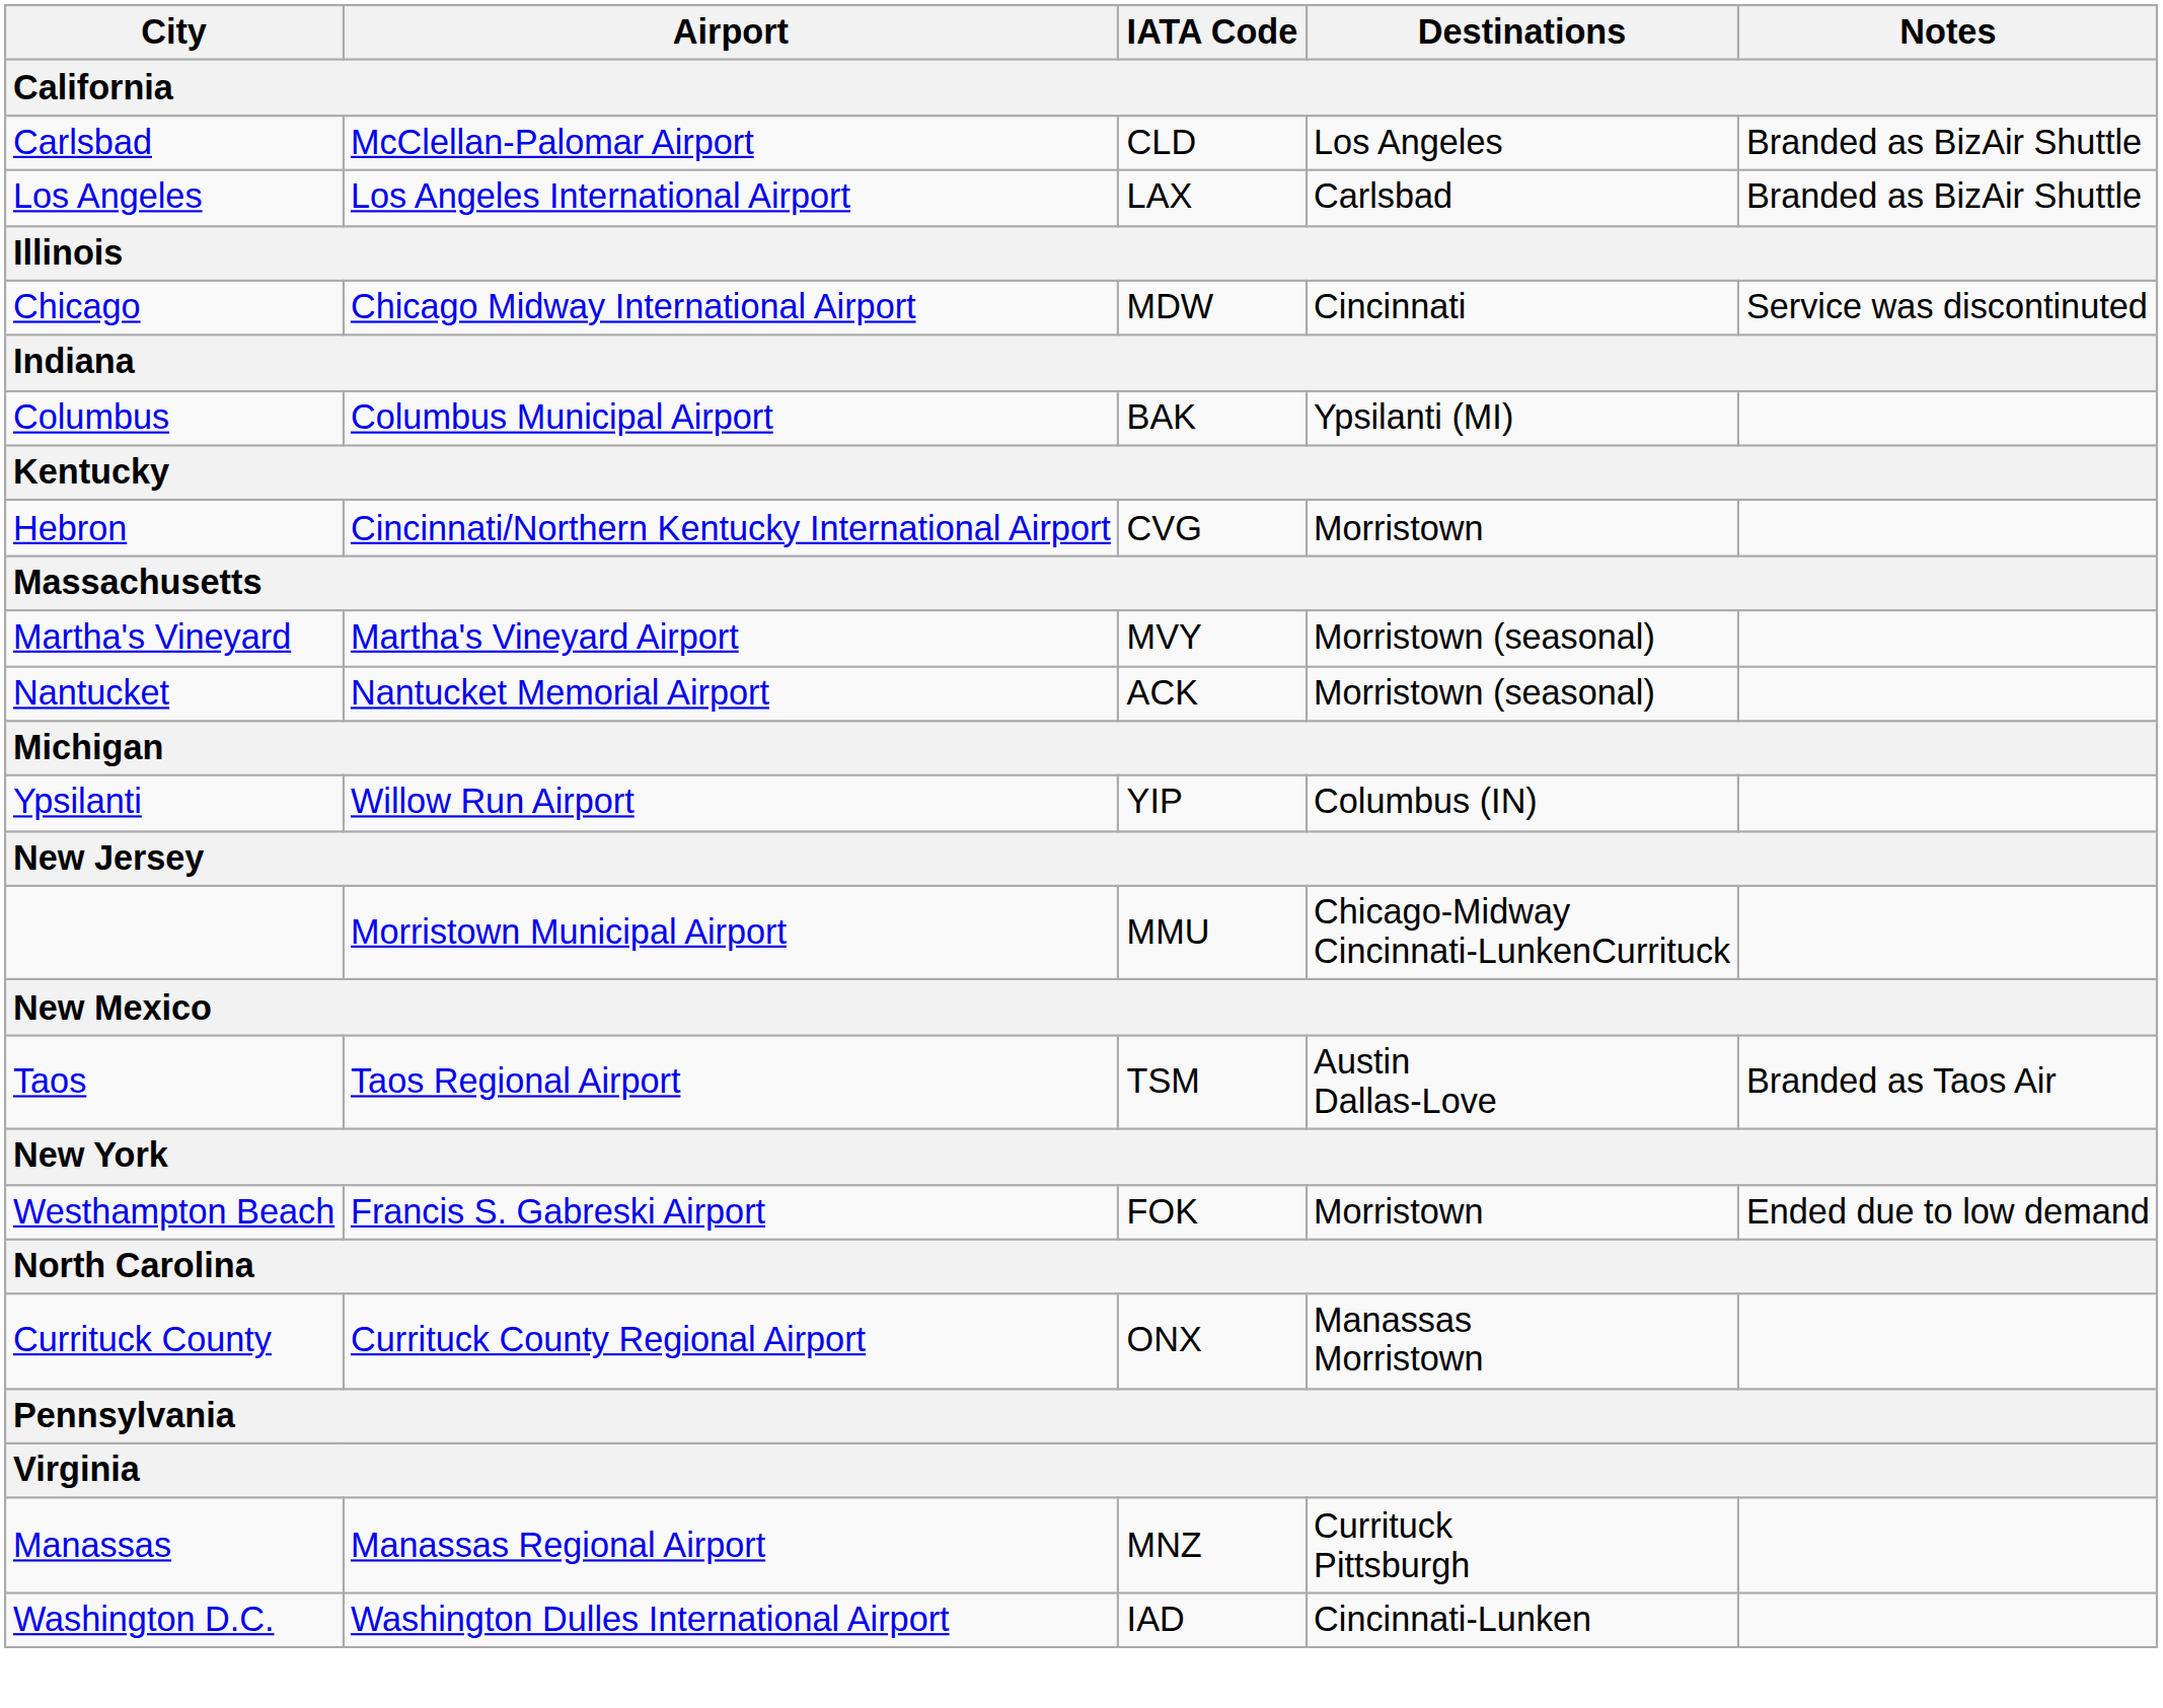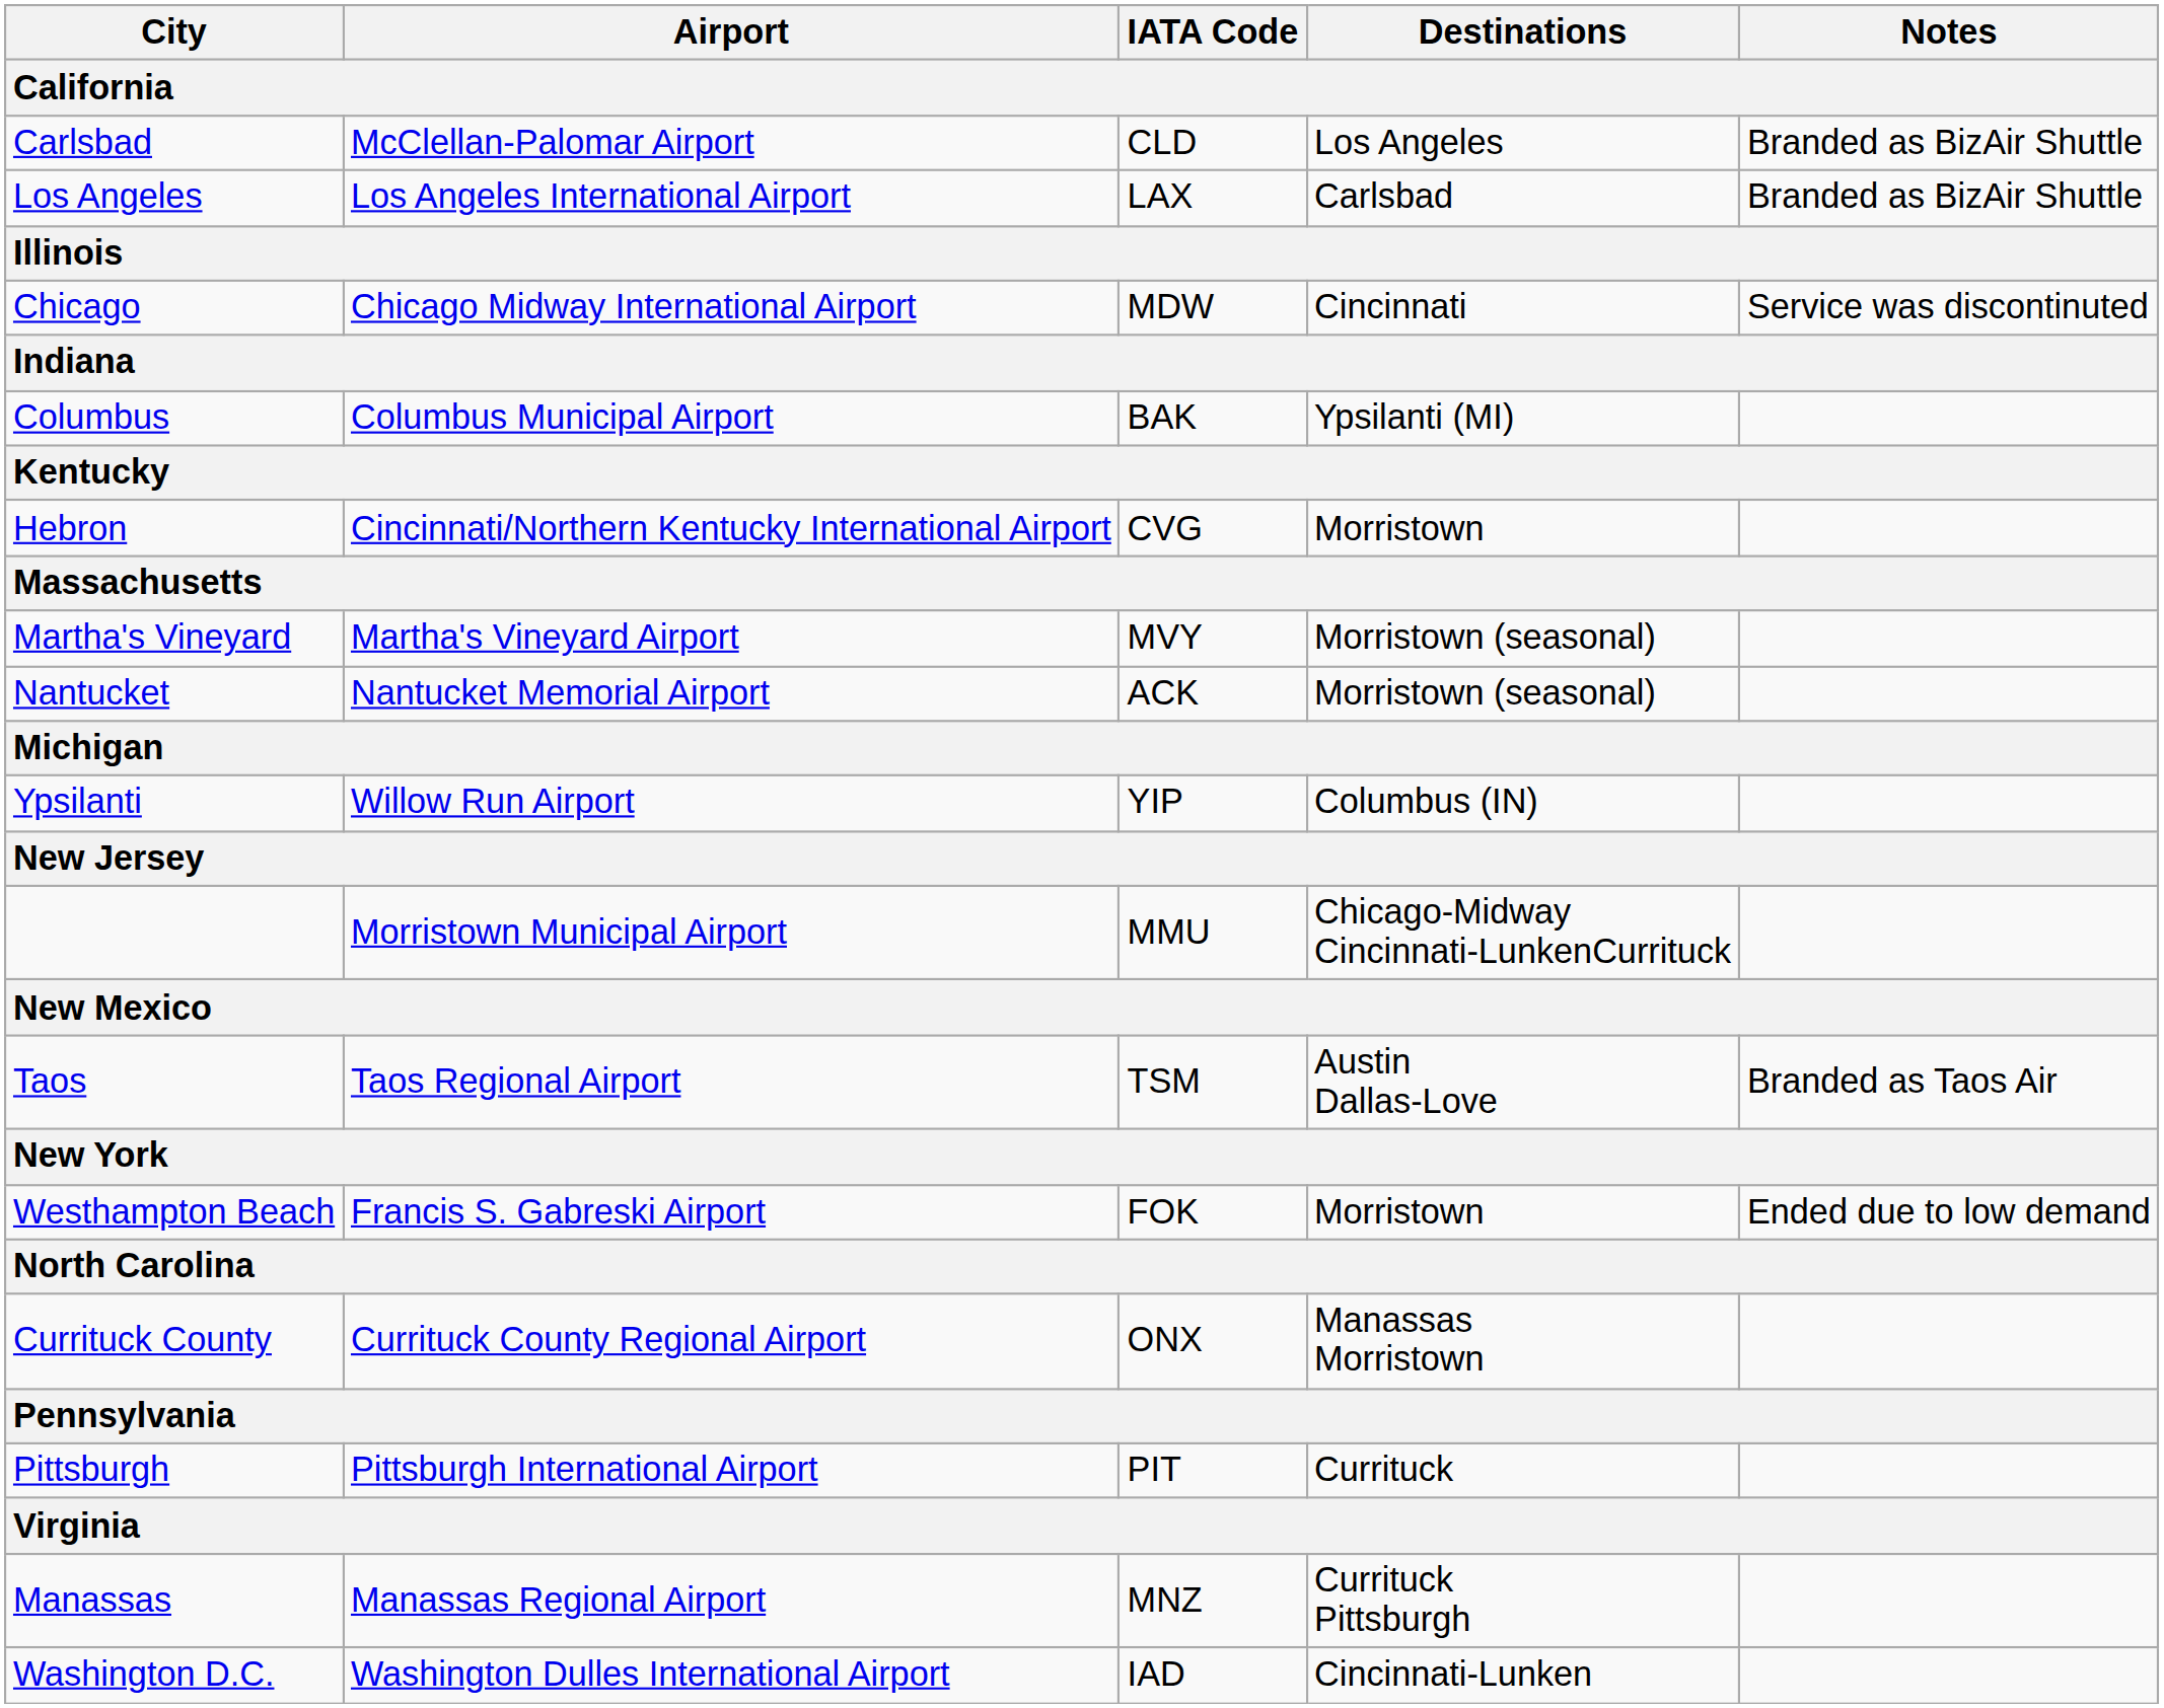+ row: Pittsburgh | Pittsburgh International Airport | PIT | Currituck
